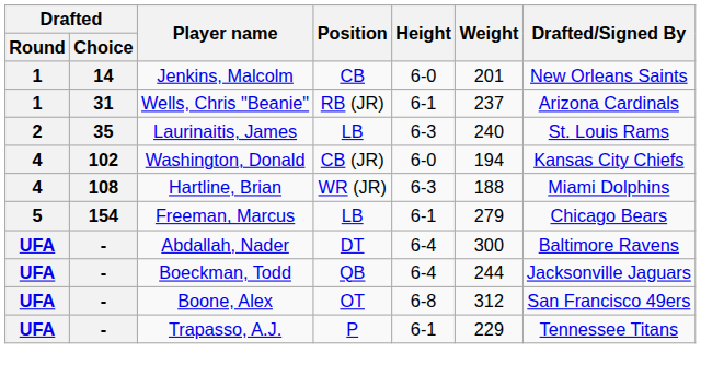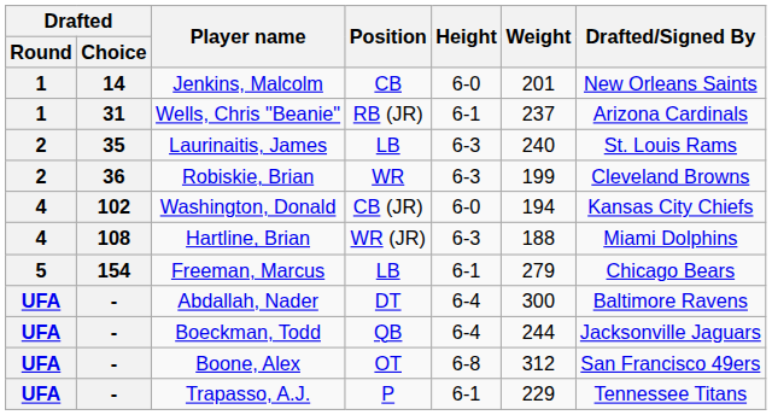+ row: 2 | 36 | Robiskie, Brian | WR | 6-3 | 199 | Cleveland Browns
